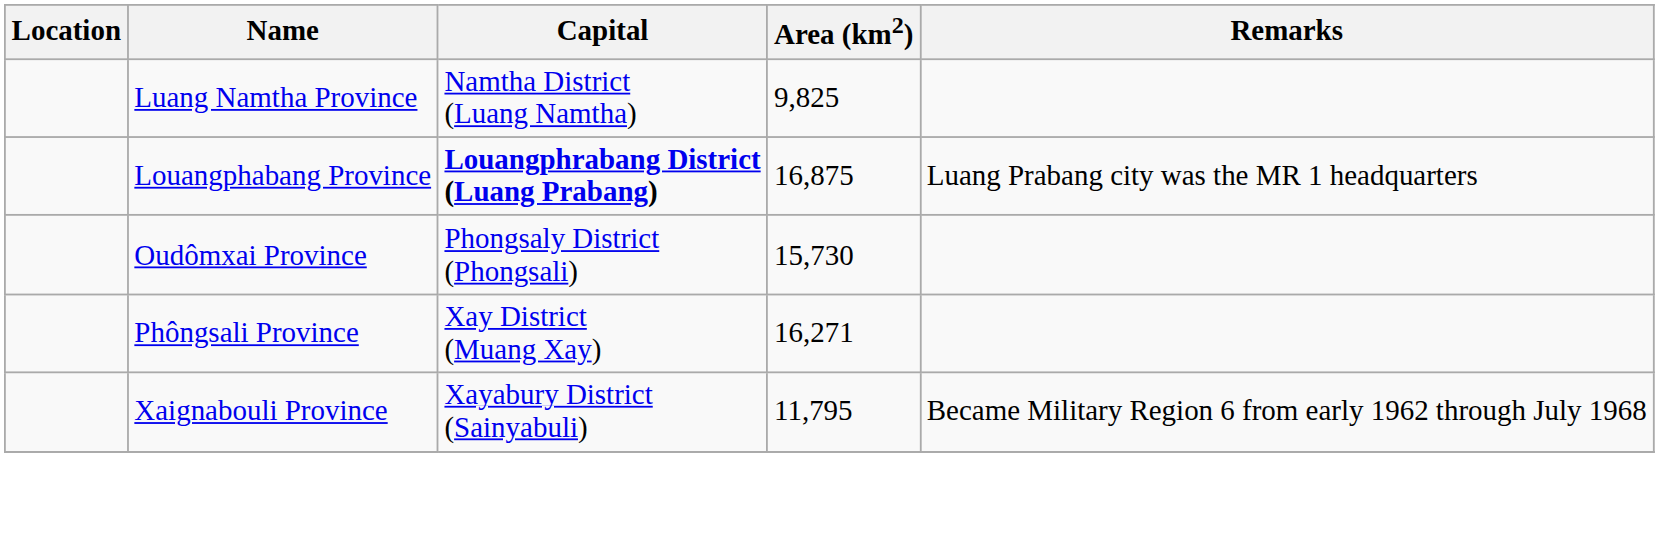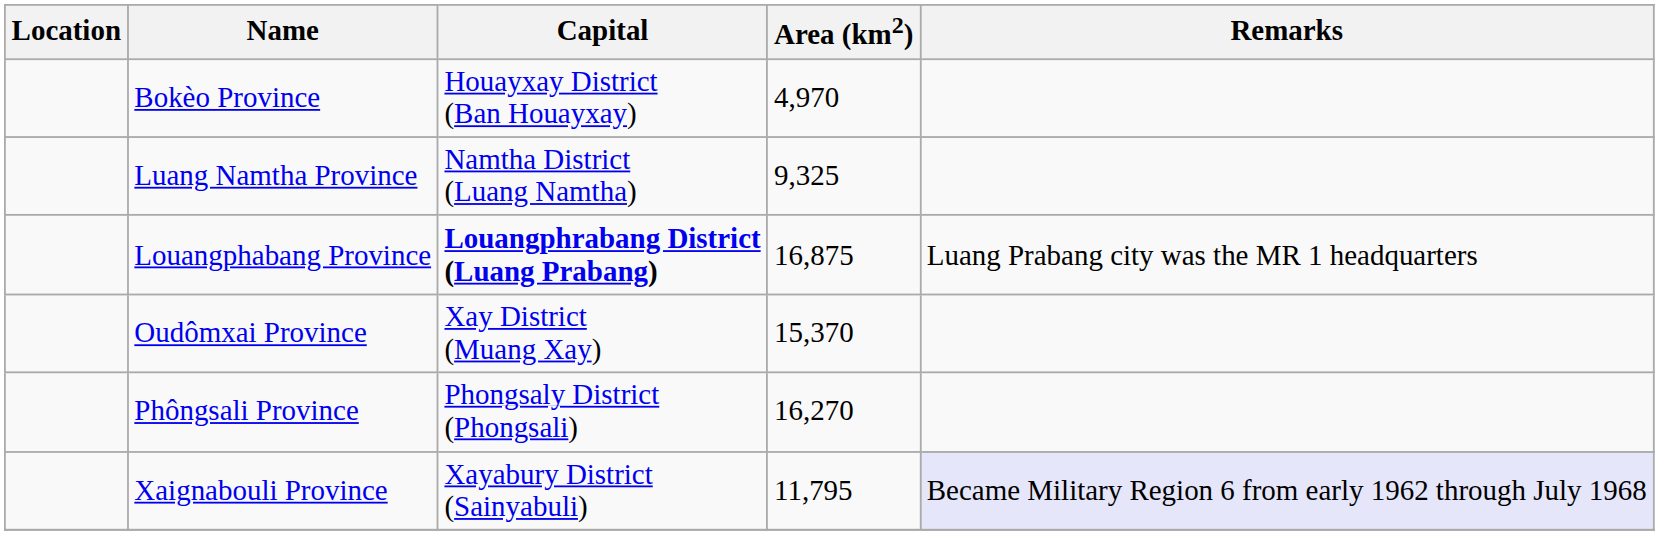+ row: Bokèo Province | Houayxay District (Ban Houayxay) | 4,970
Luang Namtha Province | Area (km2): 9,825 -> 9,325
Oudômxai Province | Capital: Phongsaly District (Phongsali) -> Xay District (Muang Xay)
Oudômxai Province | Area (km2): 15,730 -> 15,370
Phôngsali Province | Capital: Xay District (Muang Xay) -> Phongsaly District (Phongsali)
Phôngsali Province | Area (km2): 16,271 -> 16,270
Xaignabouli Province | Remarks: no background -> lavender background
